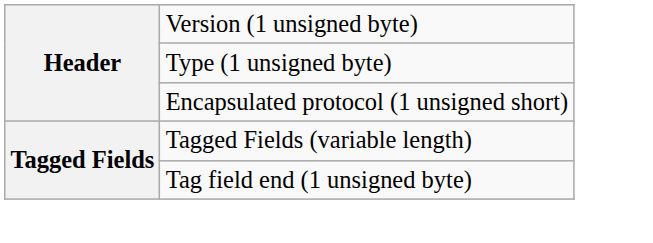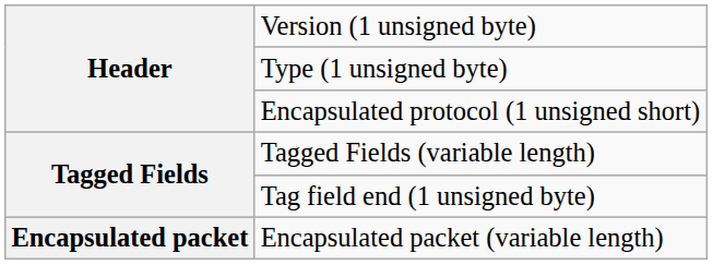+ row: Encapsulated packet | Encapsulated packet (variable length)
